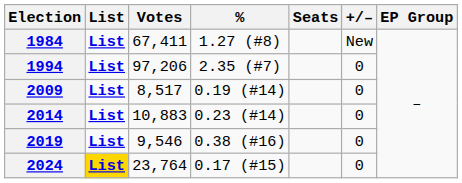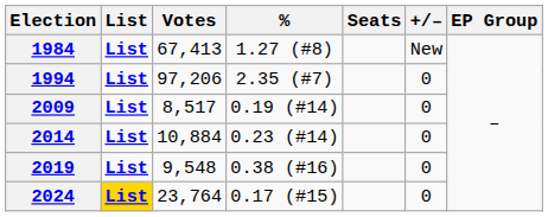1984 | Votes: 67,411 -> 67,413
2014 | Votes: 10,883 -> 10,884
2019 | Votes: 9,546 -> 9,548
